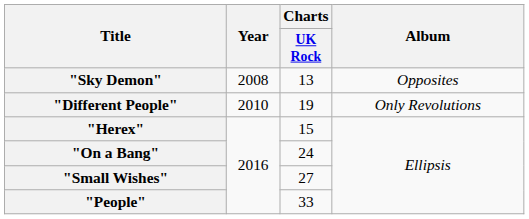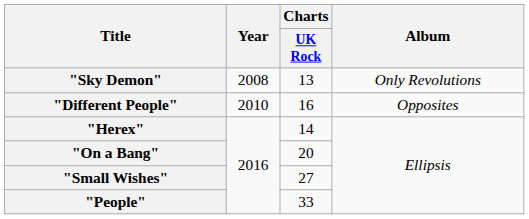"Sky Demon" | Album: Opposites -> Only Revolutions
"Different People" | Charts / UK Rock: 19 -> 16
"Different People" | Album: Only Revolutions -> Opposites
"Herex" | Charts / UK Rock: 15 -> 14
"On a Bang" | Charts / UK Rock: 24 -> 20
